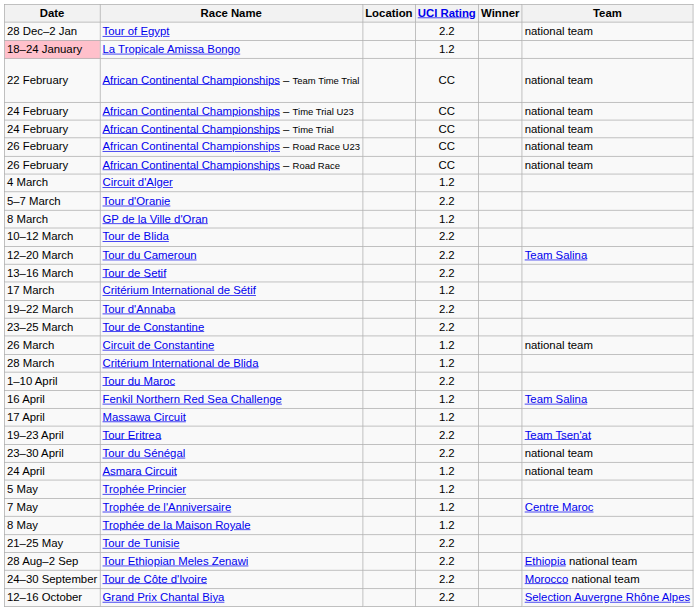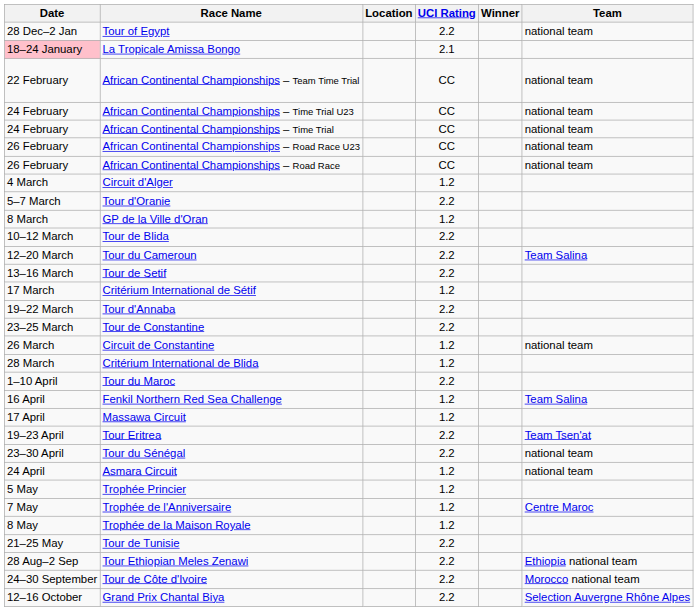La Tropicale Amissa Bongo | UCI Rating: 1.2 -> 2.1
